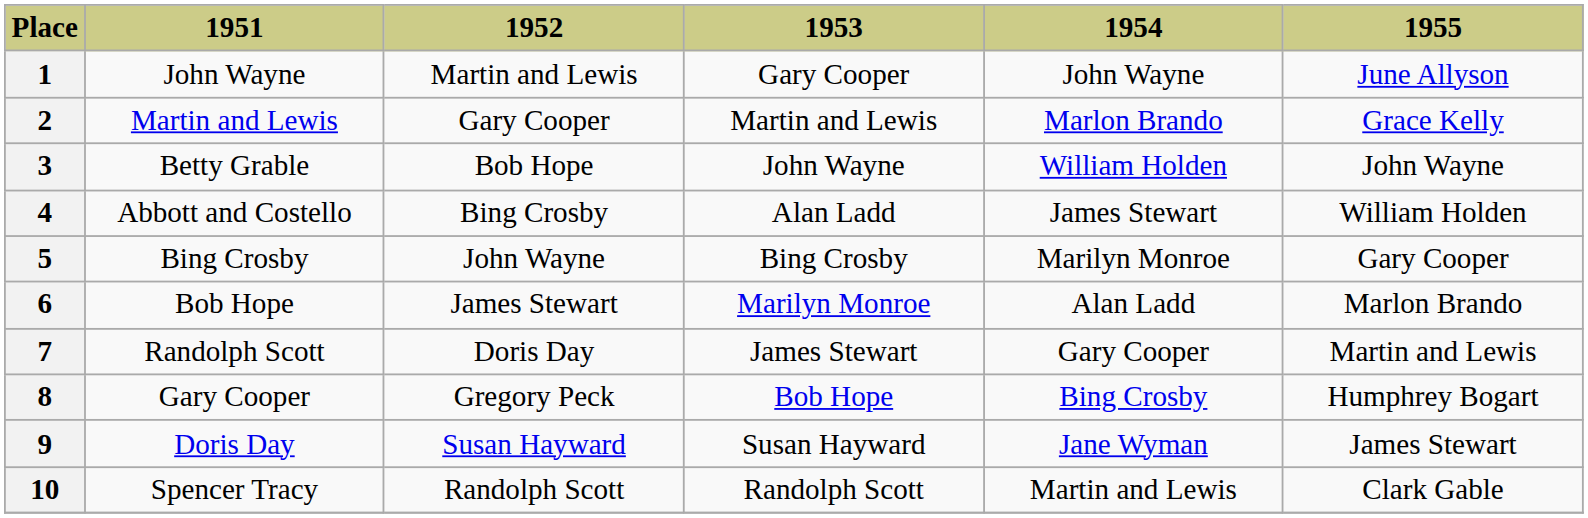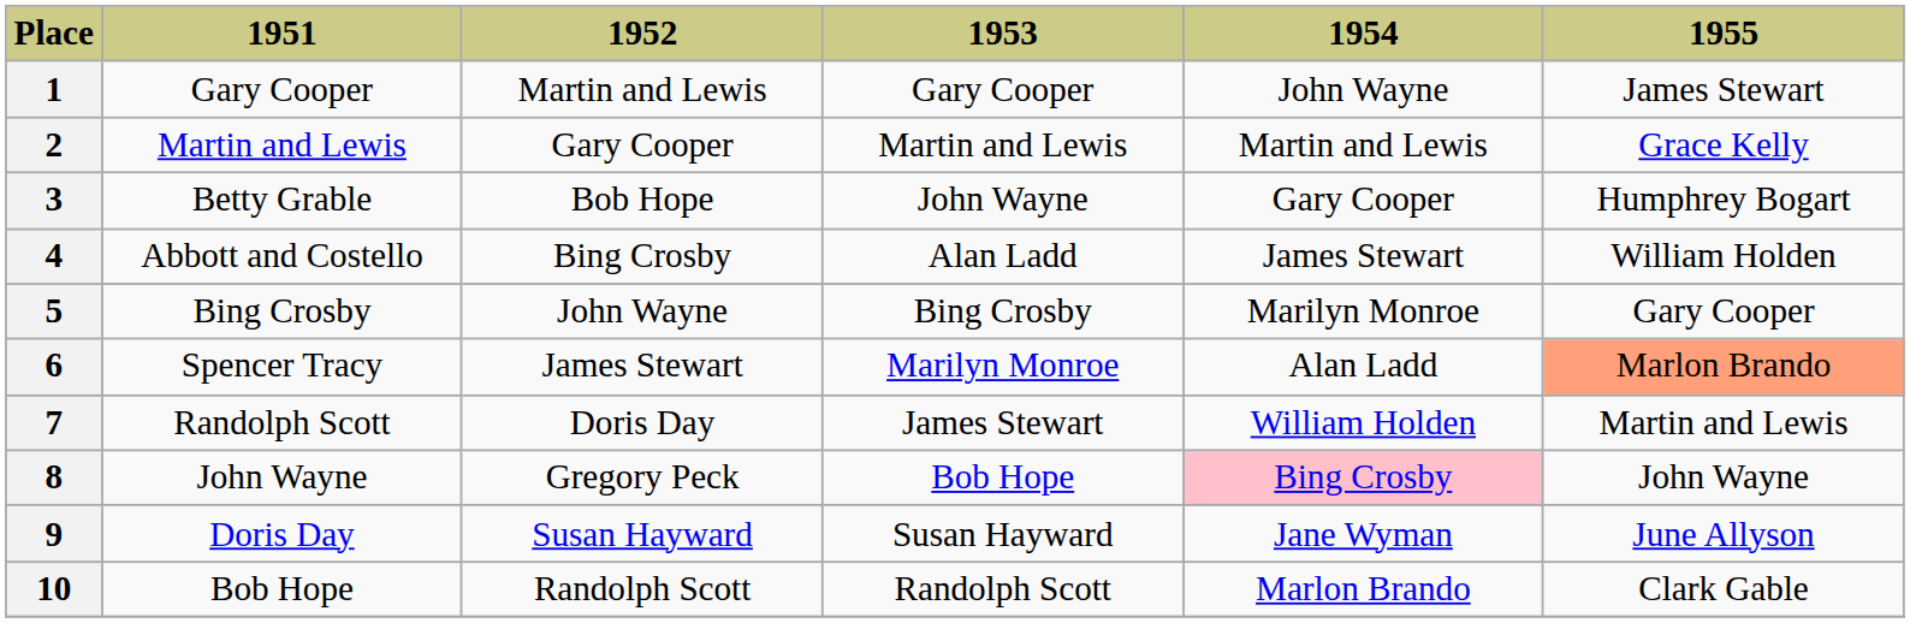1 | 1951: John Wayne -> Gary Cooper
1 | 1955: June Allyson -> James Stewart
2 | 1954: Marlon Brando -> Martin and Lewis
3 | 1954: William Holden -> Gary Cooper
3 | 1955: John Wayne -> Humphrey Bogart
6 | 1951: Bob Hope -> Spencer Tracy
6 | 1955: no background -> lightsalmon background
7 | 1954: Gary Cooper -> William Holden
8 | 1951: Gary Cooper -> John Wayne
8 | 1954: no background -> pink background
8 | 1955: Humphrey Bogart -> John Wayne
9 | 1955: James Stewart -> June Allyson
10 | 1951: Spencer Tracy -> Bob Hope
10 | 1954: Martin and Lewis -> Marlon Brando
